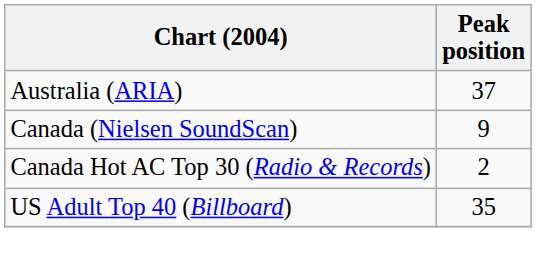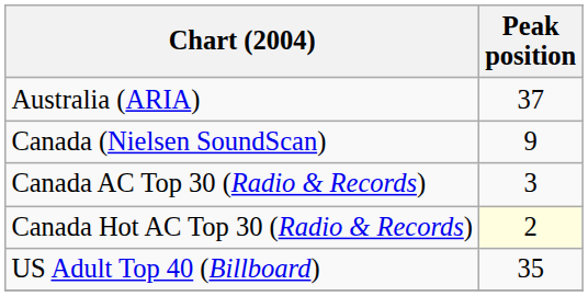+ row: Canada AC Top 30 (Radio & Records) | 3
Canada Hot AC Top 30 (Radio & Records) | Peak position: no background -> lightyellow background
